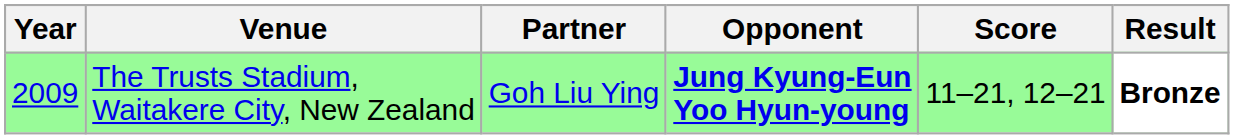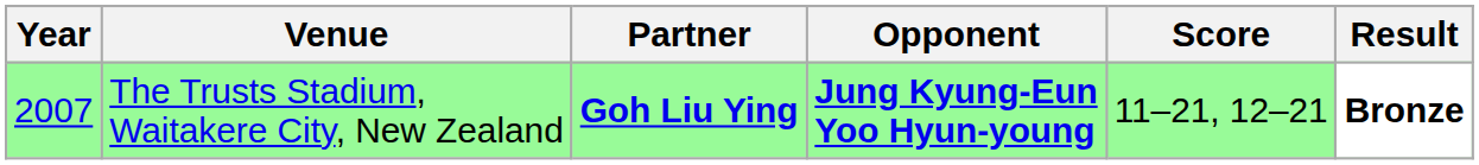The Trusts Stadium, Waitakere City, New Zealand | Year: 2009 -> 2007
The Trusts Stadium, Waitakere City, New Zealand | Partner: normal -> bold
